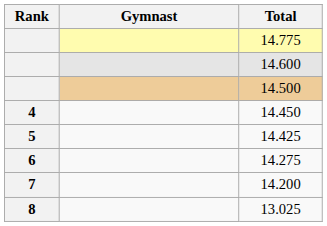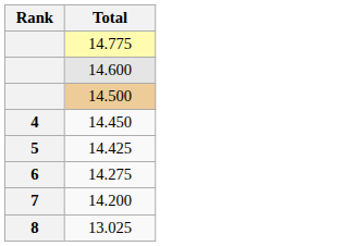- column: Gymnast
